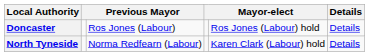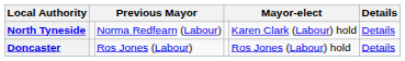rows swapped: Doncaster <-> North Tyneside
